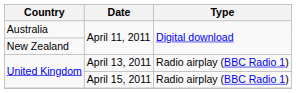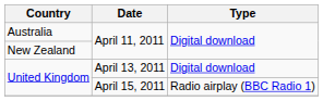United Kingdom / April 13, 2011 | Type: Radio airplay (BBC Radio 1) -> Digital download
